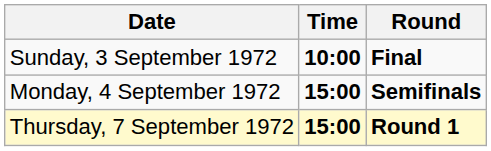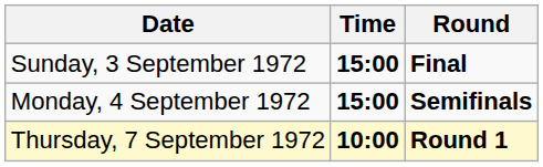Sunday, 3 September 1972 | Time: 10:00 -> 15:00
Thursday, 7 September 1972 | Time: 15:00 -> 10:00
